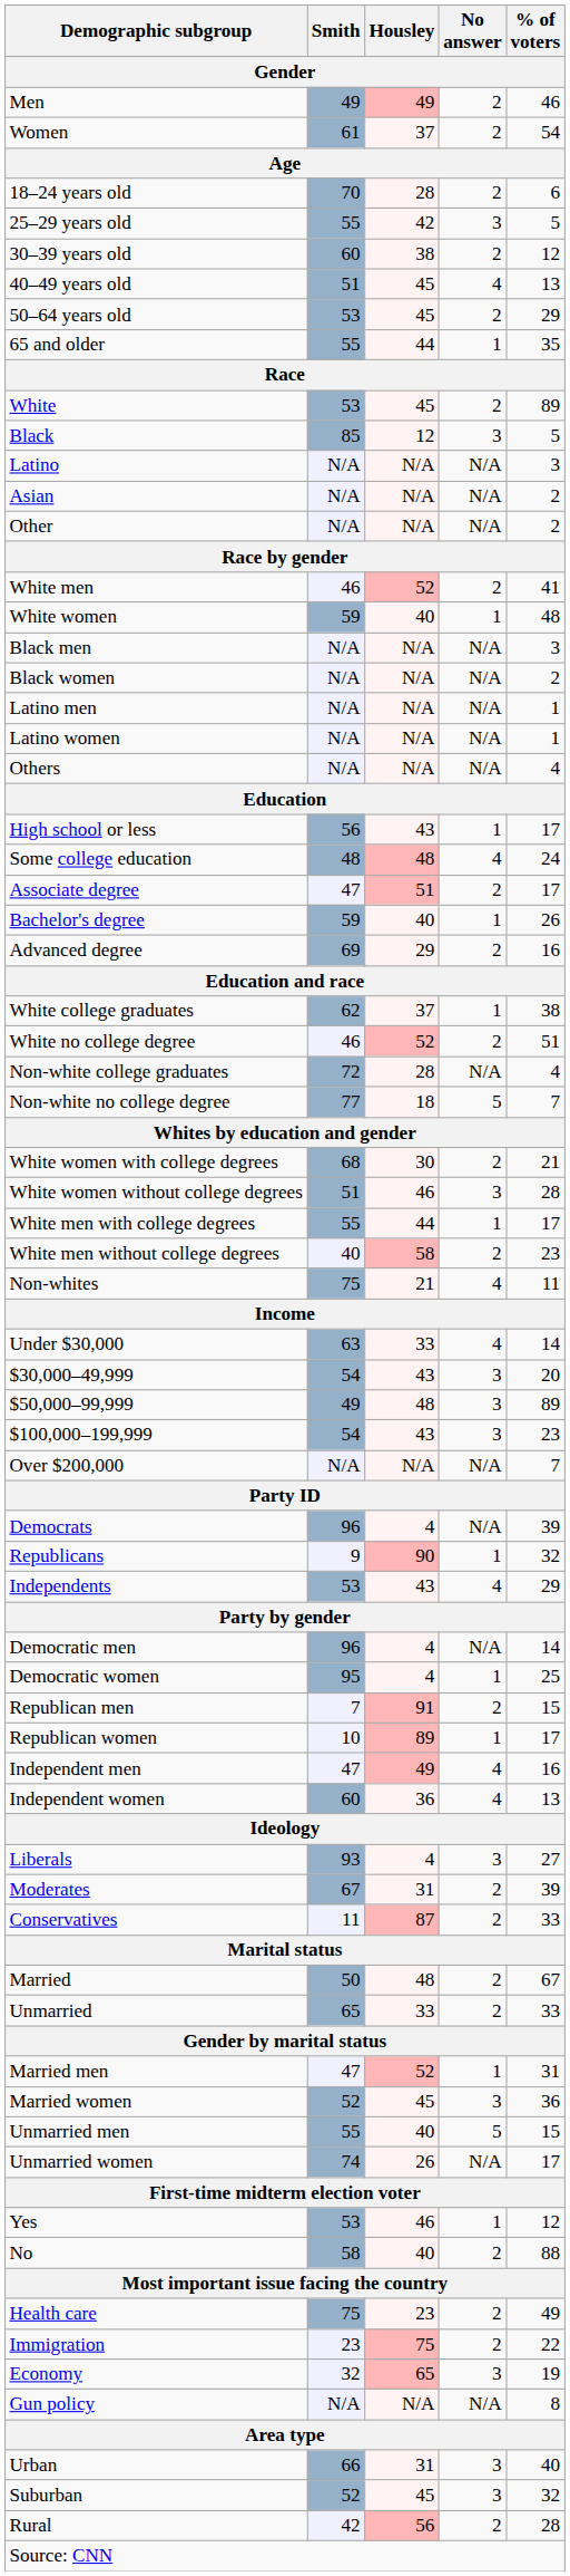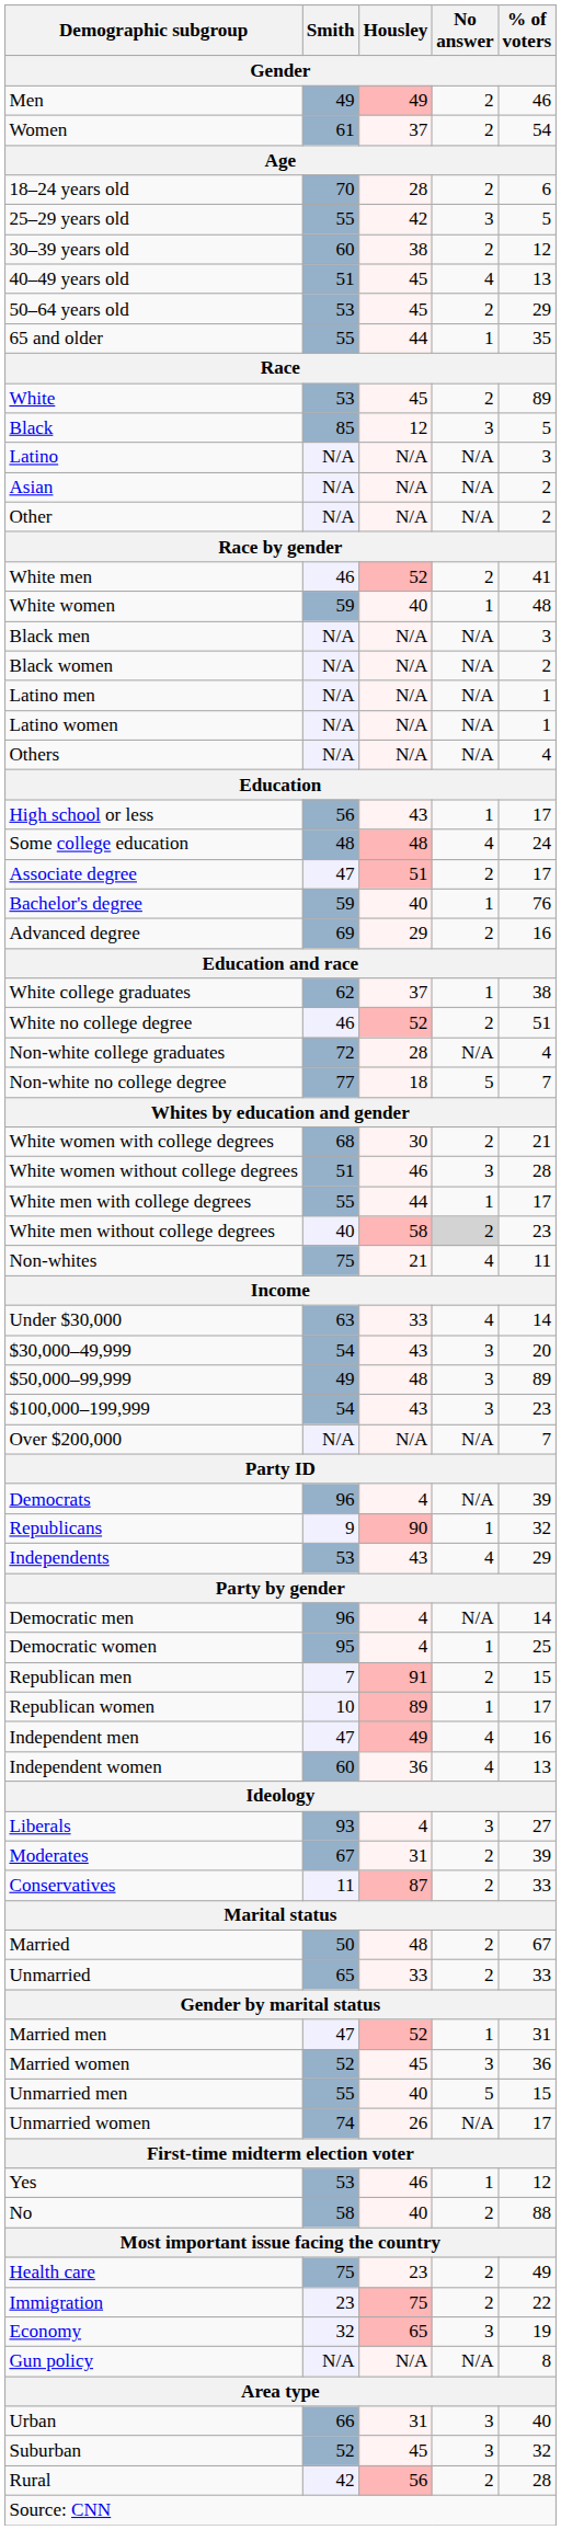Bachelor's degree | % of voters: 26 -> 76
White men without college degrees | No answer: no background -> lightgrey background
